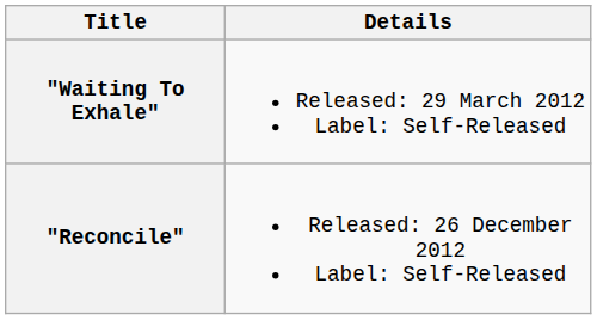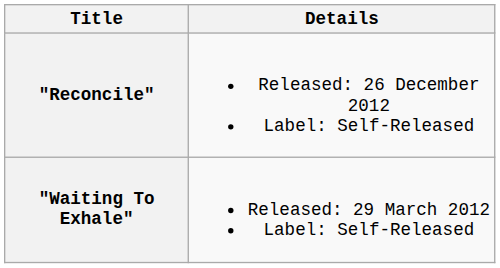rows swapped: "Waiting To Exhale" <-> "Reconcile"
